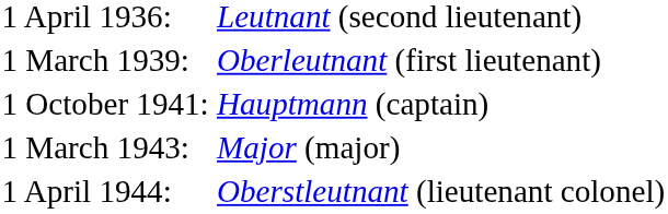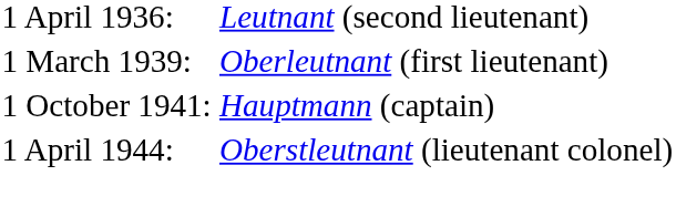- row: 1 March 1943: | Major (major)
